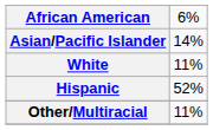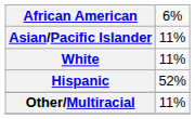Asian/Pacific Islander | column 2: 14% -> 11%
